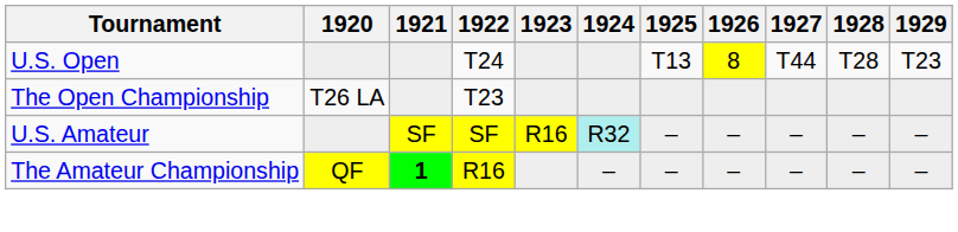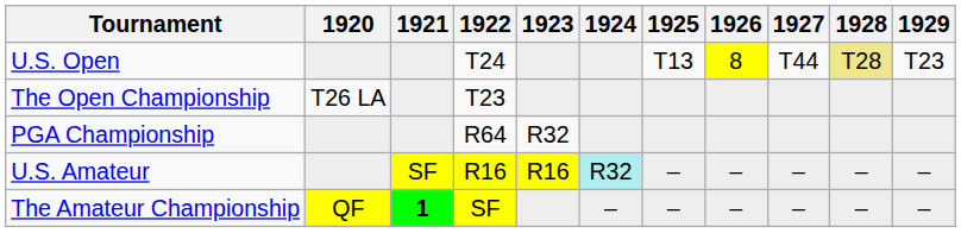U.S. Open | 1928: no background -> khaki background
+ row: PGA Championship | R64 | R32
U.S. Amateur | 1922: SF -> R16
The Amateur Championship | 1922: R16 -> SF
